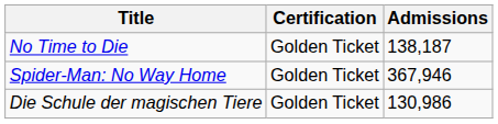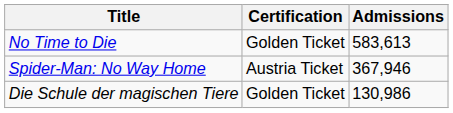No Time to Die | Admissions: 138,187 -> 583,613
Spider-Man: No Way Home | Certification: Golden Ticket -> Austria Ticket
